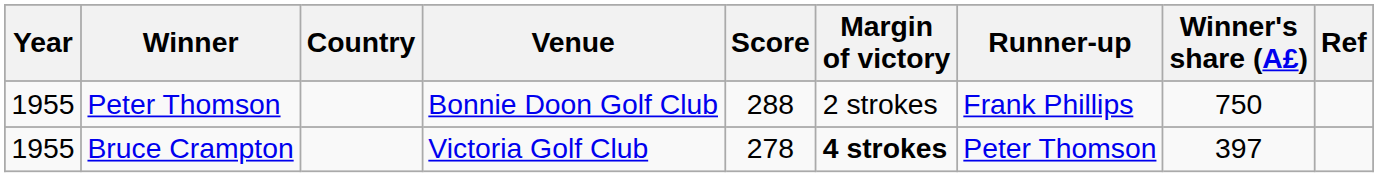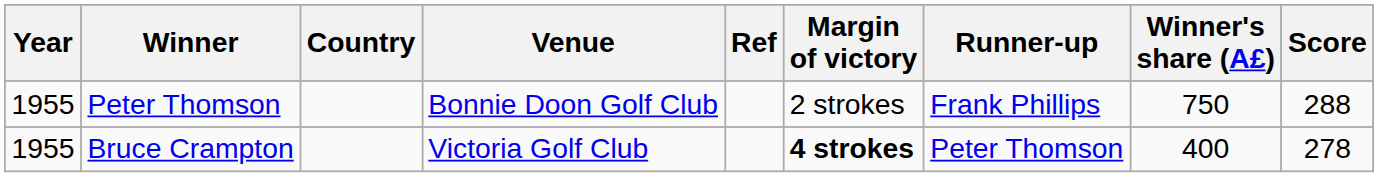columns swapped: Score <-> Ref
Bruce Crampton | Winner's share (A£): 397 -> 400
